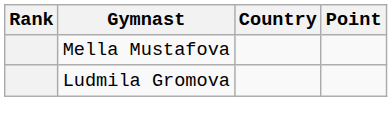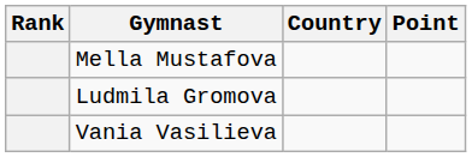+ row: Vania Vasilieva
